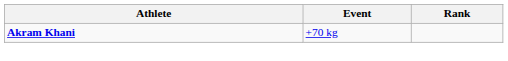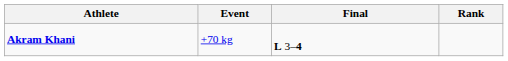+ column: Final | L 3–4
